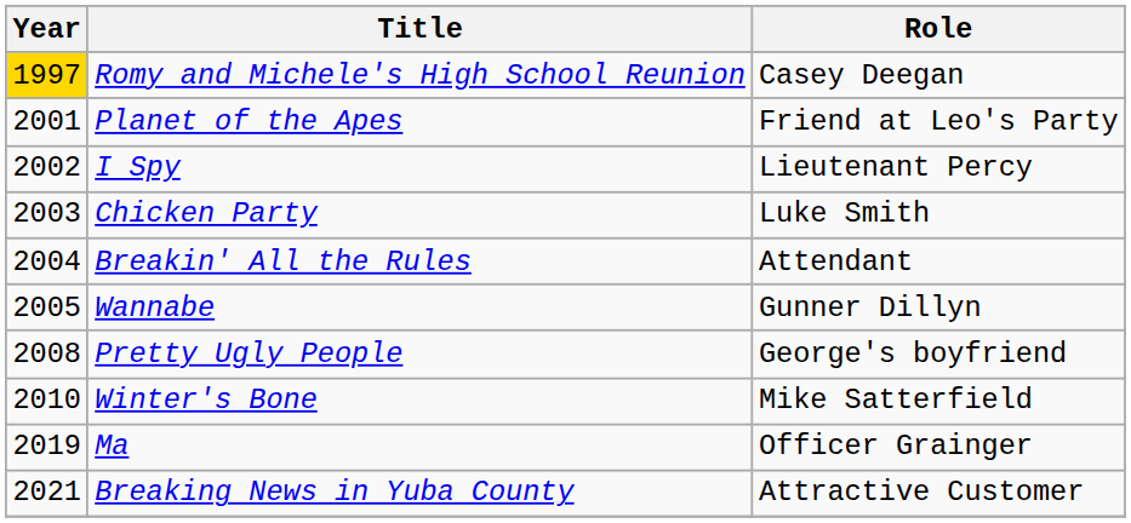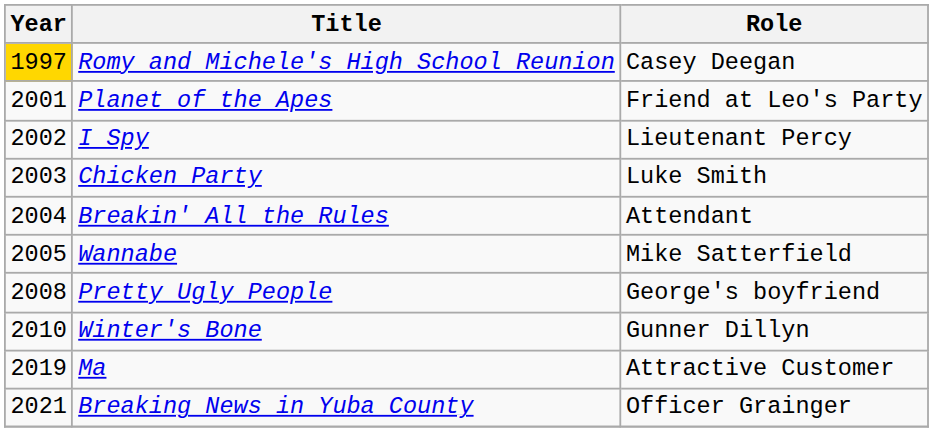Wannabe | Role: Gunner Dillyn -> Mike Satterfield
Winter's Bone | Role: Mike Satterfield -> Gunner Dillyn
Ma | Role: Officer Grainger -> Attractive Customer
Breaking News in Yuba County | Role: Attractive Customer -> Officer Grainger
